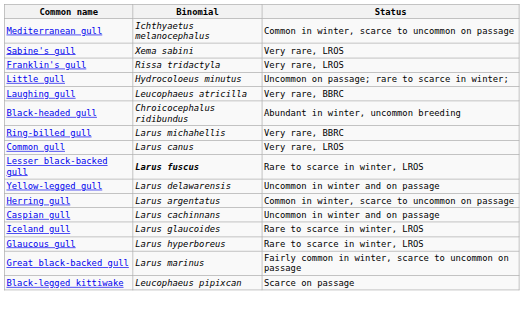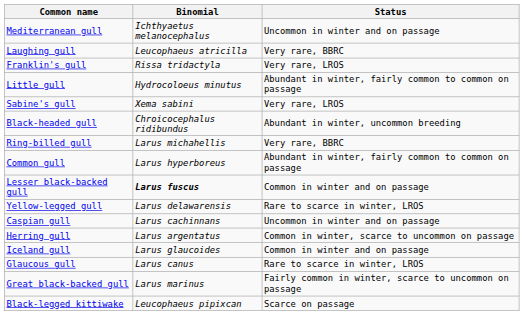Mediterranean gull | Status: Common in winter, scarce to uncommon on passage -> Uncommon in winter and on passage
rows swapped: Laughing gull <-> Sabine's gull
Little gull | Status: Uncommon on passage; rare to scarce in winter; -> Abundant in winter, fairly common to common on passage
Common gull | Binomial: Larus canus -> Larus hyperboreus
Common gull | Status: Very rare, LROS -> Abundant in winter, fairly common to common on passage
Lesser black-backed gull | Status: Rare to scarce in winter, LROS -> Common in winter and on passage
Yellow-legged gull | Status: Uncommon in winter and on passage -> Rare to scarce in winter, LROS
rows swapped: Herring gull <-> Caspian gull
Iceland gull | Status: Rare to scarce in winter, LROS -> Common in winter and on passage
Glaucous gull | Binomial: Larus hyperboreus -> Larus canus
